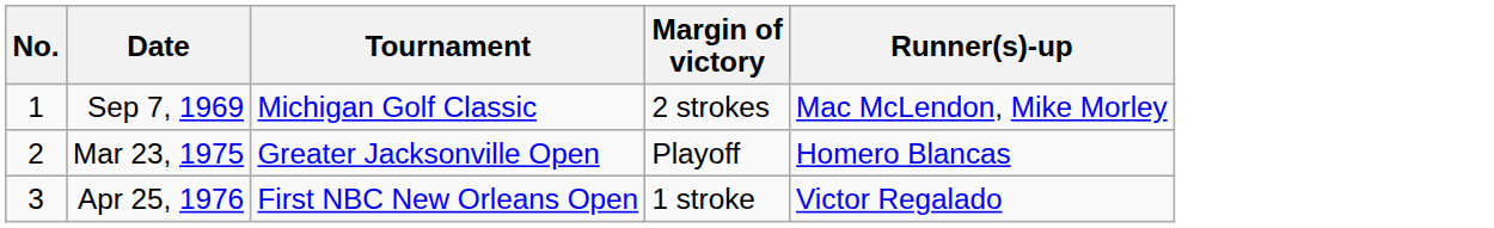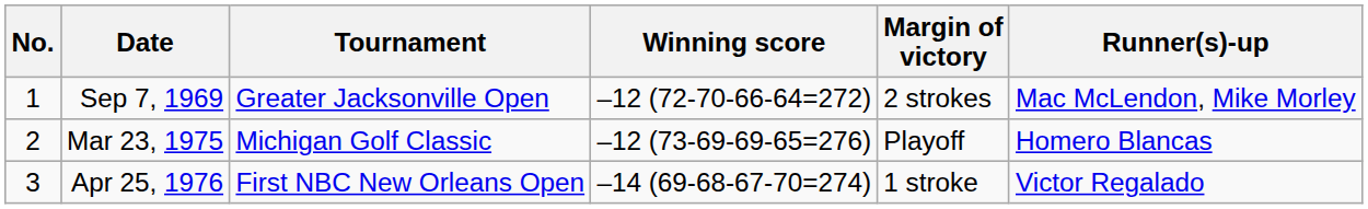+ column: Winning score | –12 (72-70-66-64=272) | –12 (73-69-69-65=276) | –14 (69-68-67-70=274)
Sep 7, 1969 | Tournament: Michigan Golf Classic -> Greater Jacksonville Open
Mar 23, 1975 | Tournament: Greater Jacksonville Open -> Michigan Golf Classic
